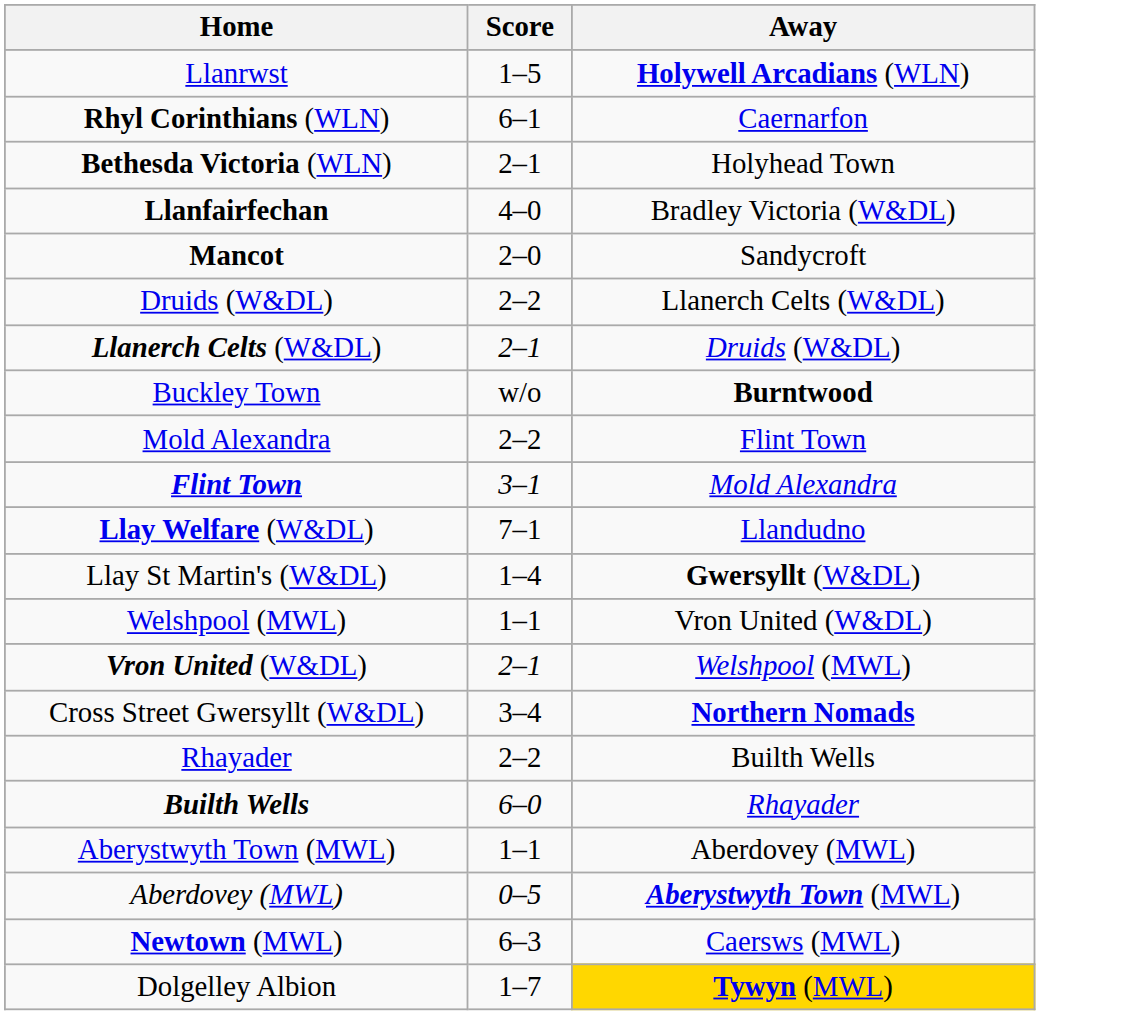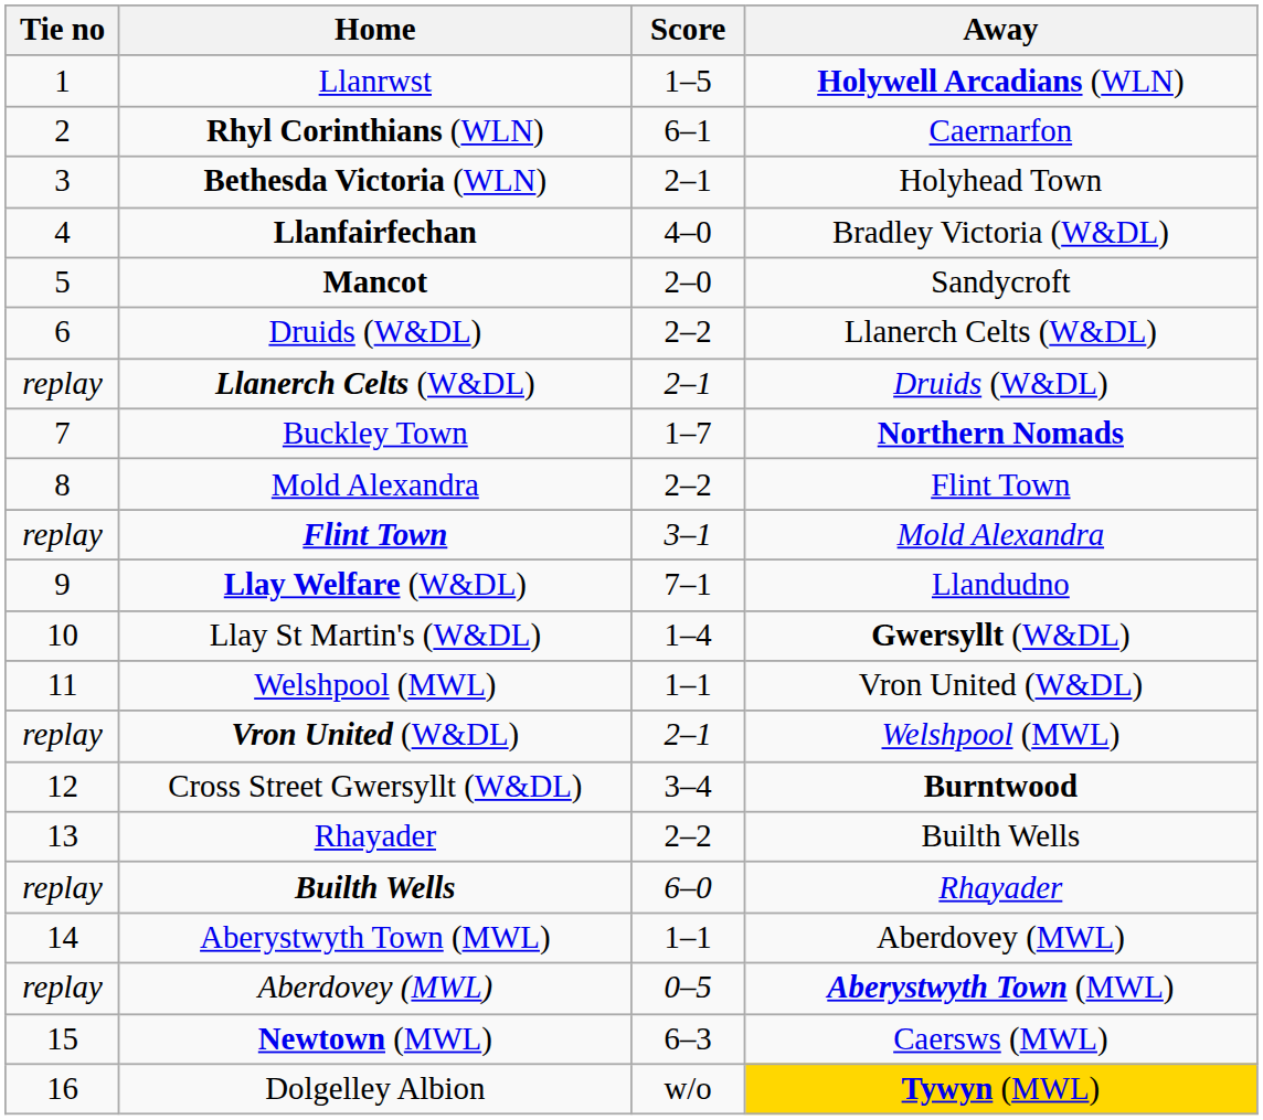+ column: Tie no | 1 | 2 | 3 | 4 | 5 | 6 | replay | 7 | 8 | replay | 9 | 10 | 11 | replay | 12 | 13 | replay | 14 | replay | 15 | 16
Buckley Town | Score: w/o -> 1–7
Buckley Town | Away: Burntwood -> Northern Nomads
Cross Street Gwersyllt (W&DL) | Away: Northern Nomads -> Burntwood
Dolgelley Albion | Score: 1–7 -> w/o
